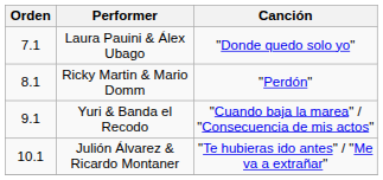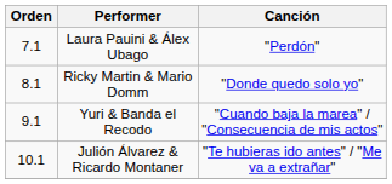Laura Pauini & Álex Ubago | Canción: "Donde quedo solo yo" -> "Perdón"
Ricky Martin & Mario Domm | Canción: "Perdón" -> "Donde quedo solo yo"
